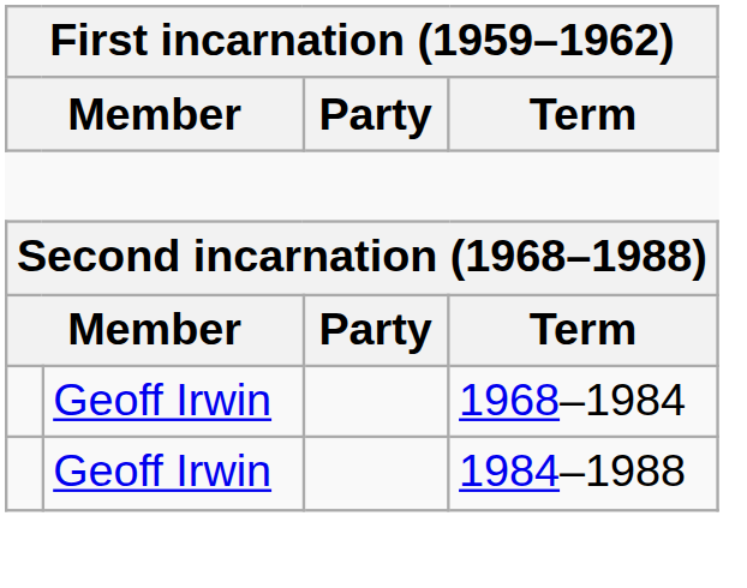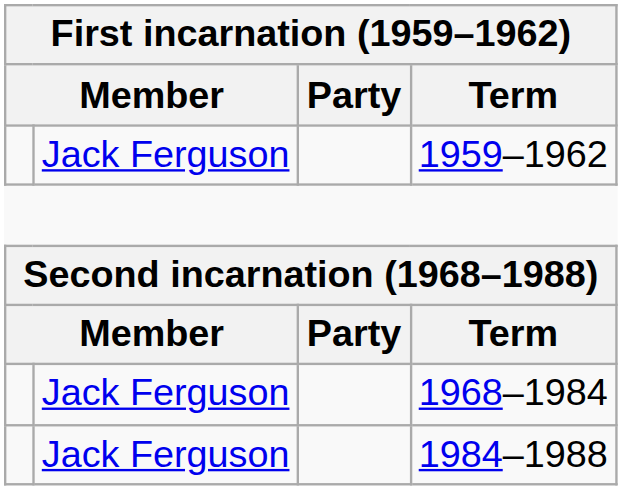+ row: Jack Ferguson | 1959–1962
1968–1984 | column 2: Geoff Irwin -> Jack Ferguson
1984–1988 | column 2: Geoff Irwin -> Jack Ferguson
